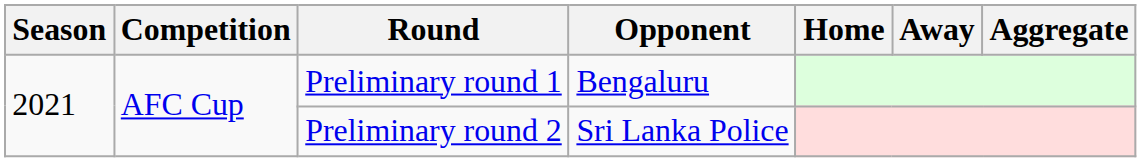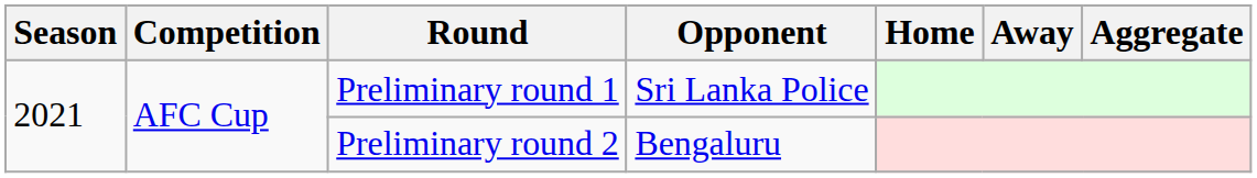Preliminary round 1 | Opponent: Bengaluru -> Sri Lanka Police
Preliminary round 2 | Opponent: Sri Lanka Police -> Bengaluru
